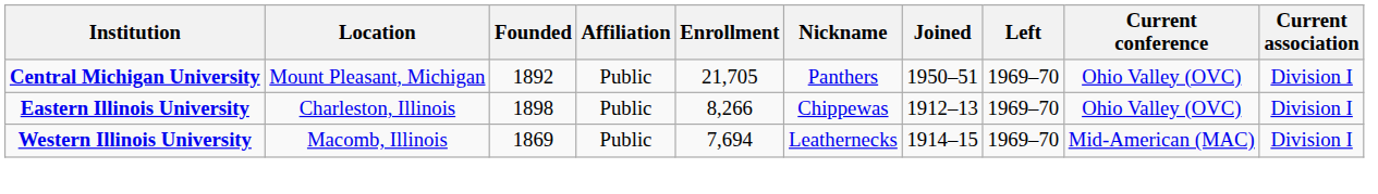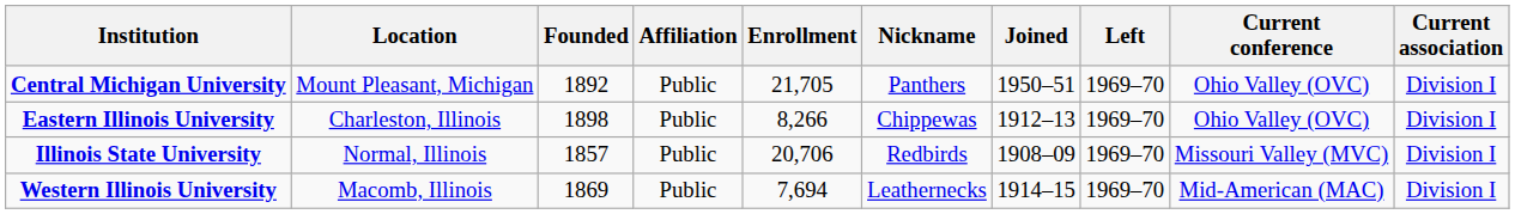+ row: Illinois State University | Normal, Illinois | 1857 | Public | 20,706 | Redbirds | 1908–09 | 1969–70 | Missouri Valley (MVC) | Division I
